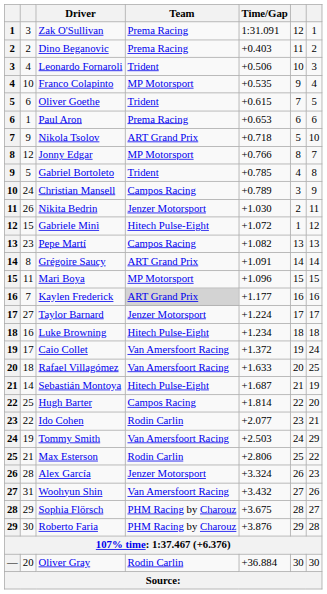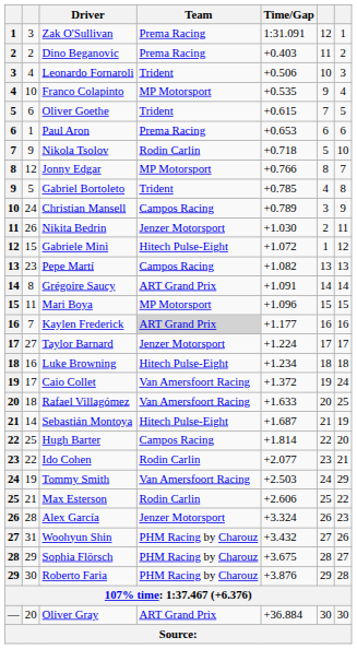Nikola Tsolov | Team: ART Grand Prix -> Rodin Carlin
Max Esterson | Time/Gap: +2.806 -> +2.606
Woohyun Shin | Team: Van Amersfoort Racing -> PHM Racing by Charouz
Oliver Gray | Team: Rodin Carlin -> ART Grand Prix
